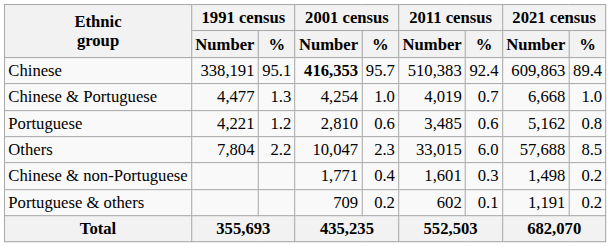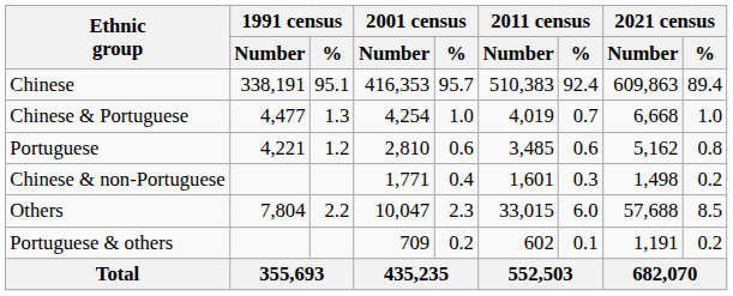Chinese | 2001 census / Number: bold -> normal
rows swapped: Chinese & non-Portuguese <-> Others
